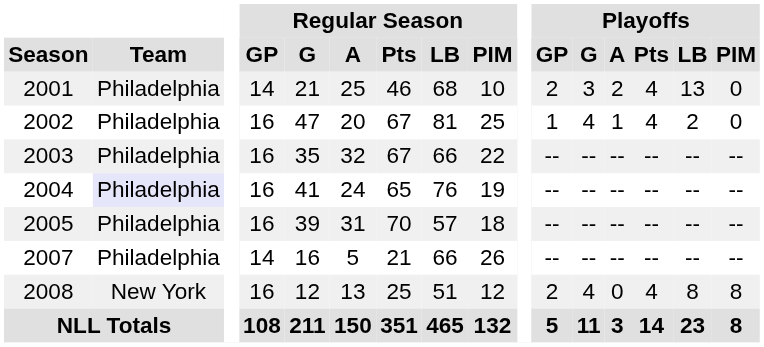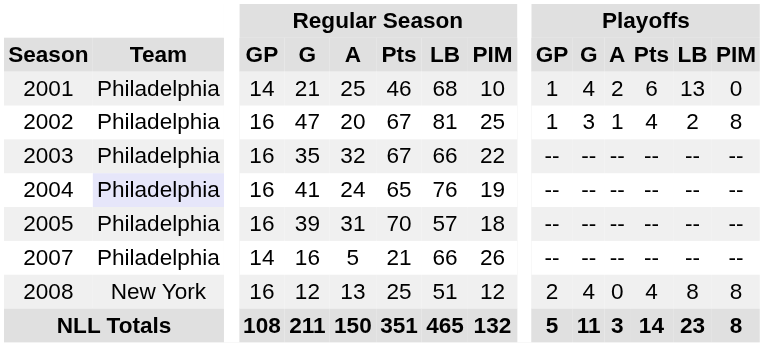2001 | Playoffs / GP: 2 -> 1
2001 | Playoffs / G: 3 -> 4
2001 | Playoffs / Pts: 4 -> 6
2002 | Playoffs / G: 4 -> 3
2002 | Playoffs / PIM: 0 -> 8
